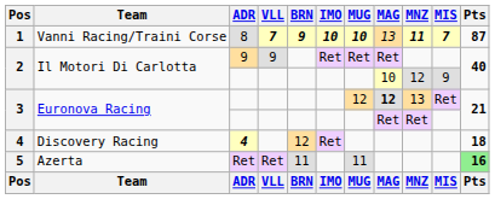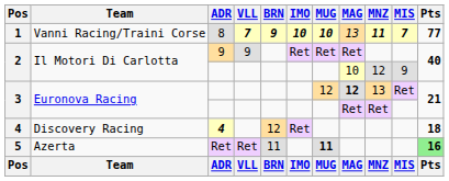1 | Pts: 87 -> 77
5 | MUG: normal -> bold
